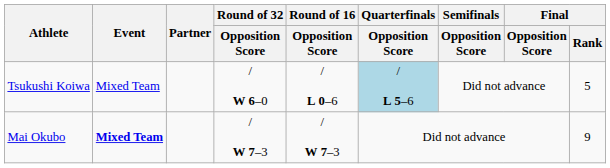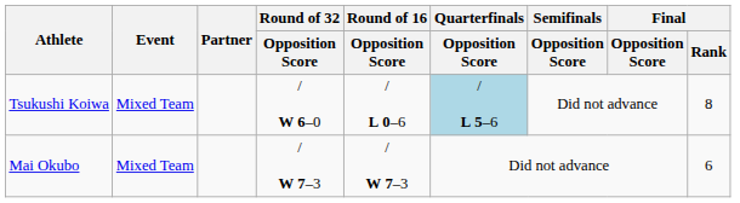Tsukushi Koiwa | Final / Rank: 5 -> 8
Mai Okubo | Event: bold -> normal
Mai Okubo | Final / Rank: 9 -> 6
